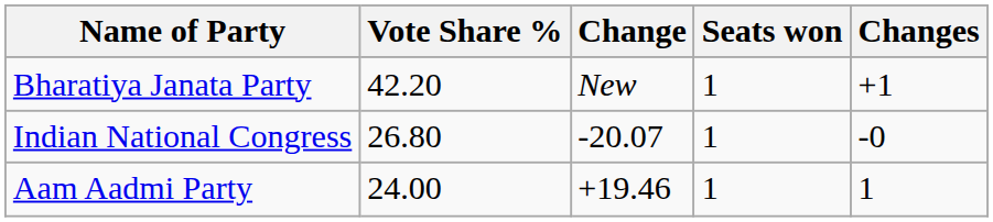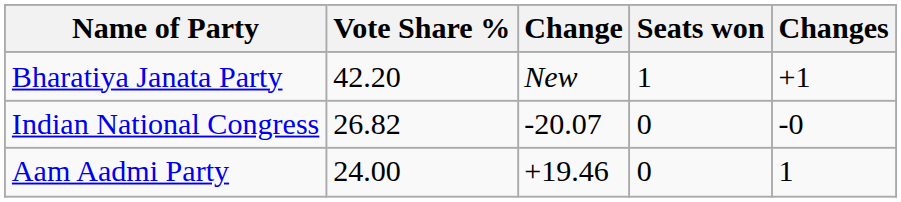Indian National Congress | Vote Share %: 26.80 -> 26.82
Indian National Congress | Seats won: 1 -> 0
Aam Aadmi Party | Seats won: 1 -> 0
